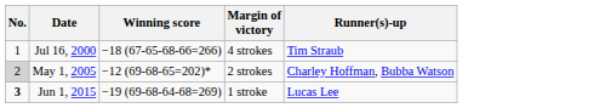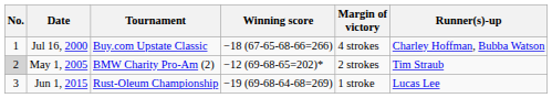+ column: Tournament | Buy.com Upstate Classic | BMW Charity Pro-Am (2) | Rust-Oleum Championship
Jul 16, 2000 | Runner(s)-up: Tim Straub -> Charley Hoffman, Bubba Watson
May 1, 2005 | Runner(s)-up: Charley Hoffman, Bubba Watson -> Tim Straub
Jun 1, 2015 | No.: bold -> normal
